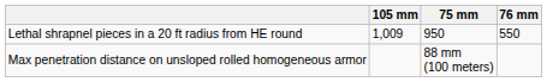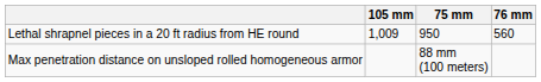Lethal shrapnel pieces in a 20 ft radius from HE round | 76 mm: 550 -> 560
